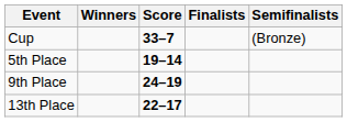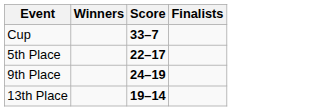- column: Semifinalists | (Bronze)
5th Place | Score: 19–14 -> 22–17
13th Place | Score: 22–17 -> 19–14
